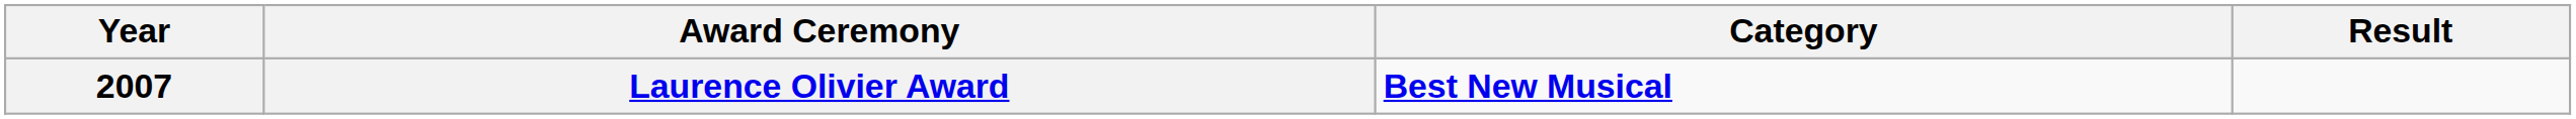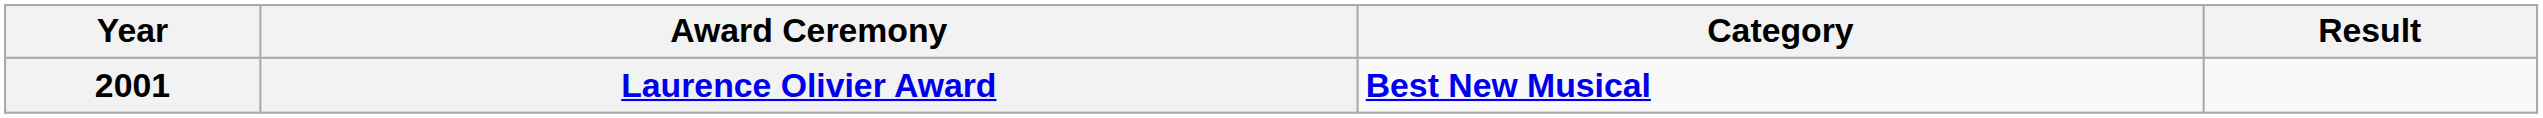Laurence Olivier Award | Year: 2007 -> 2001
